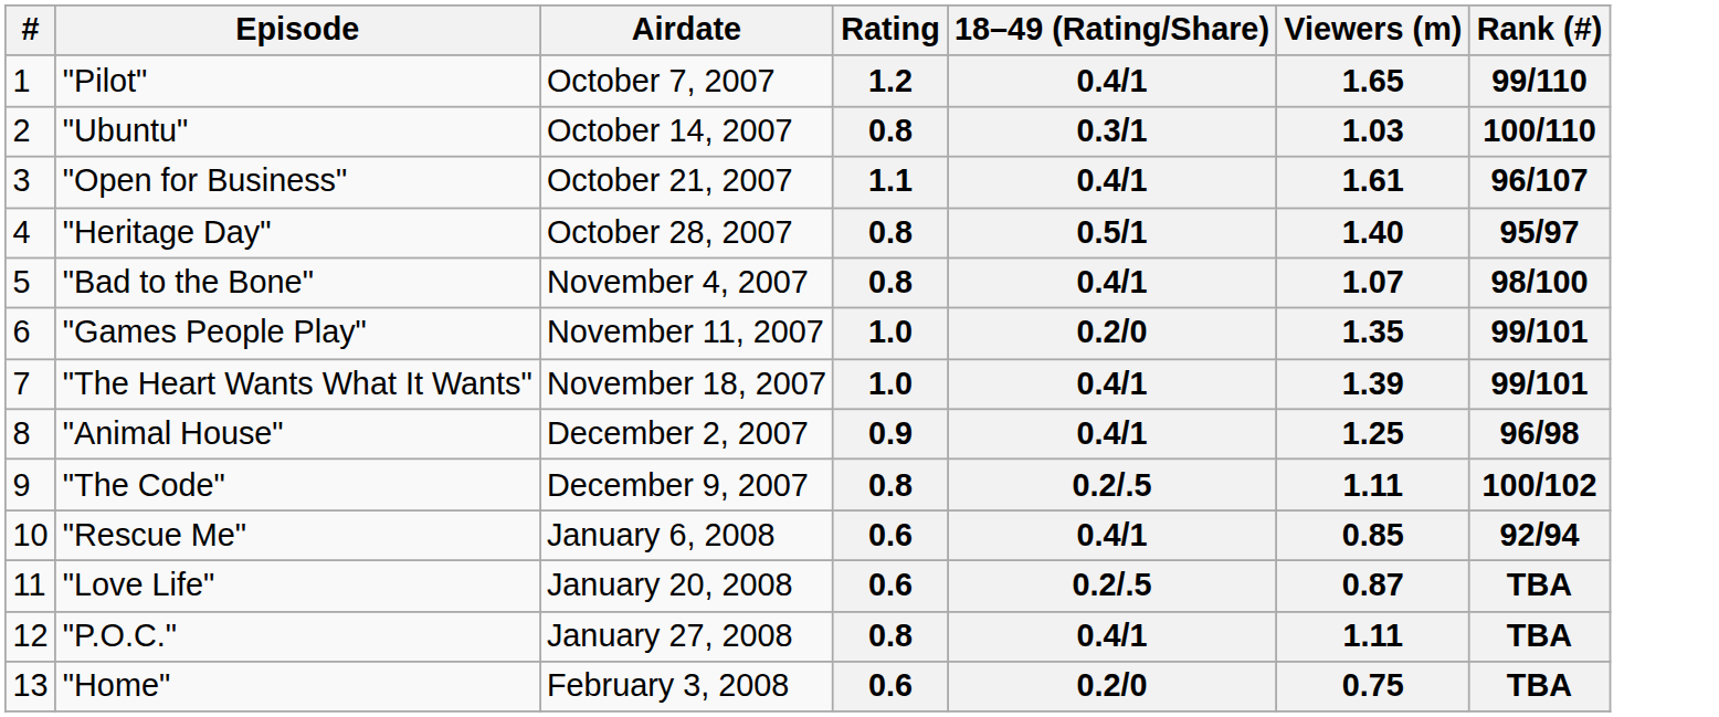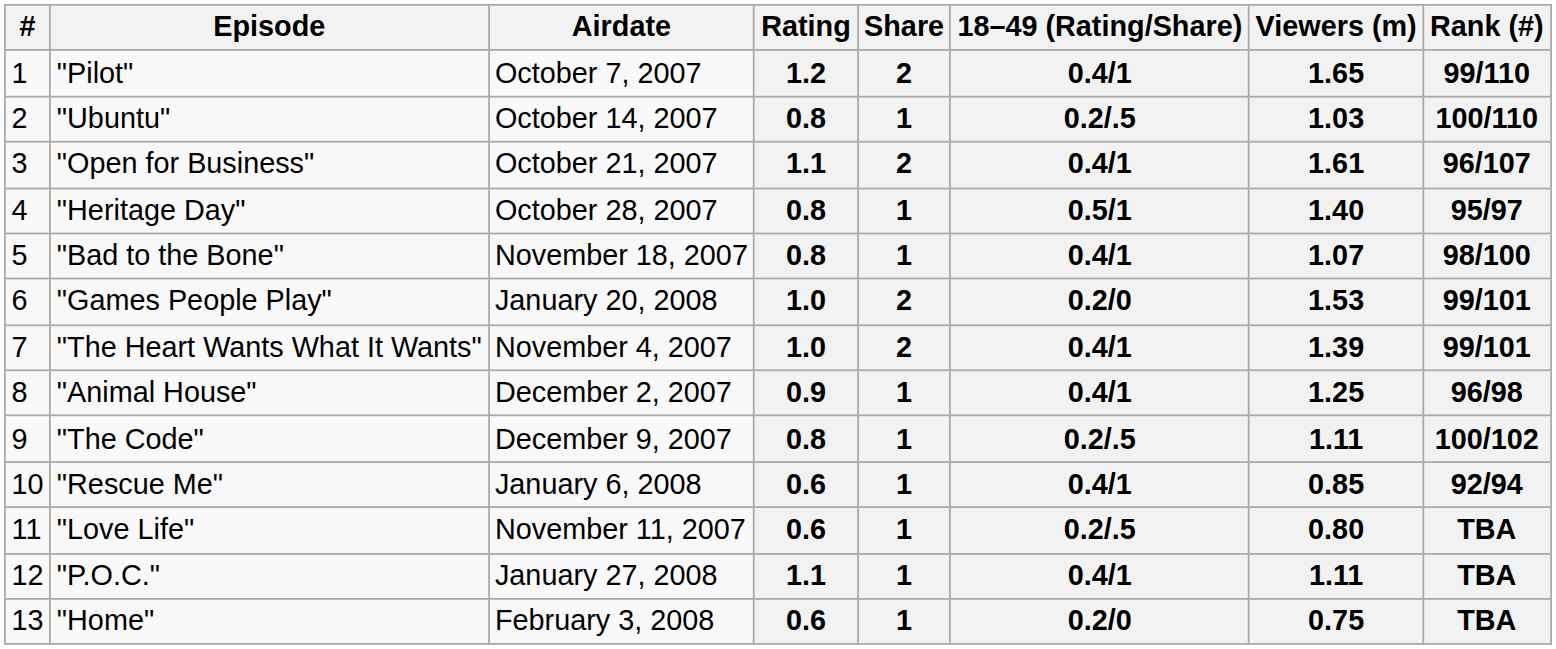+ column: Share | 2 | 1 | 2 | 1 | 1 | 2 | 2 | 1 | 1 | 1 | 1 | 1 | 1
"Ubuntu" | 18–49 (Rating/Share): 0.3/1 -> 0.2/.5
"Bad to the Bone" | Airdate: November 4, 2007 -> November 18, 2007
"Games People Play" | Airdate: November 11, 2007 -> January 20, 2008
"Games People Play" | Viewers (m): 1.35 -> 1.53
"The Heart Wants What It Wants" | Airdate: November 18, 2007 -> November 4, 2007
"Love Life" | Airdate: January 20, 2008 -> November 11, 2007
"Love Life" | Viewers (m): 0.87 -> 0.80
"P.O.C." | Rating: 0.8 -> 1.1
